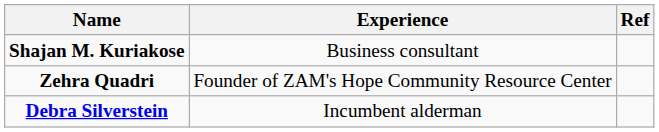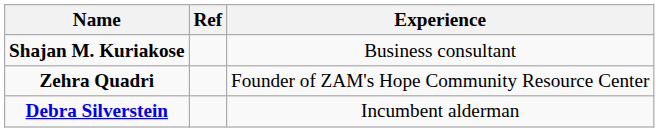columns swapped: Experience <-> Ref
